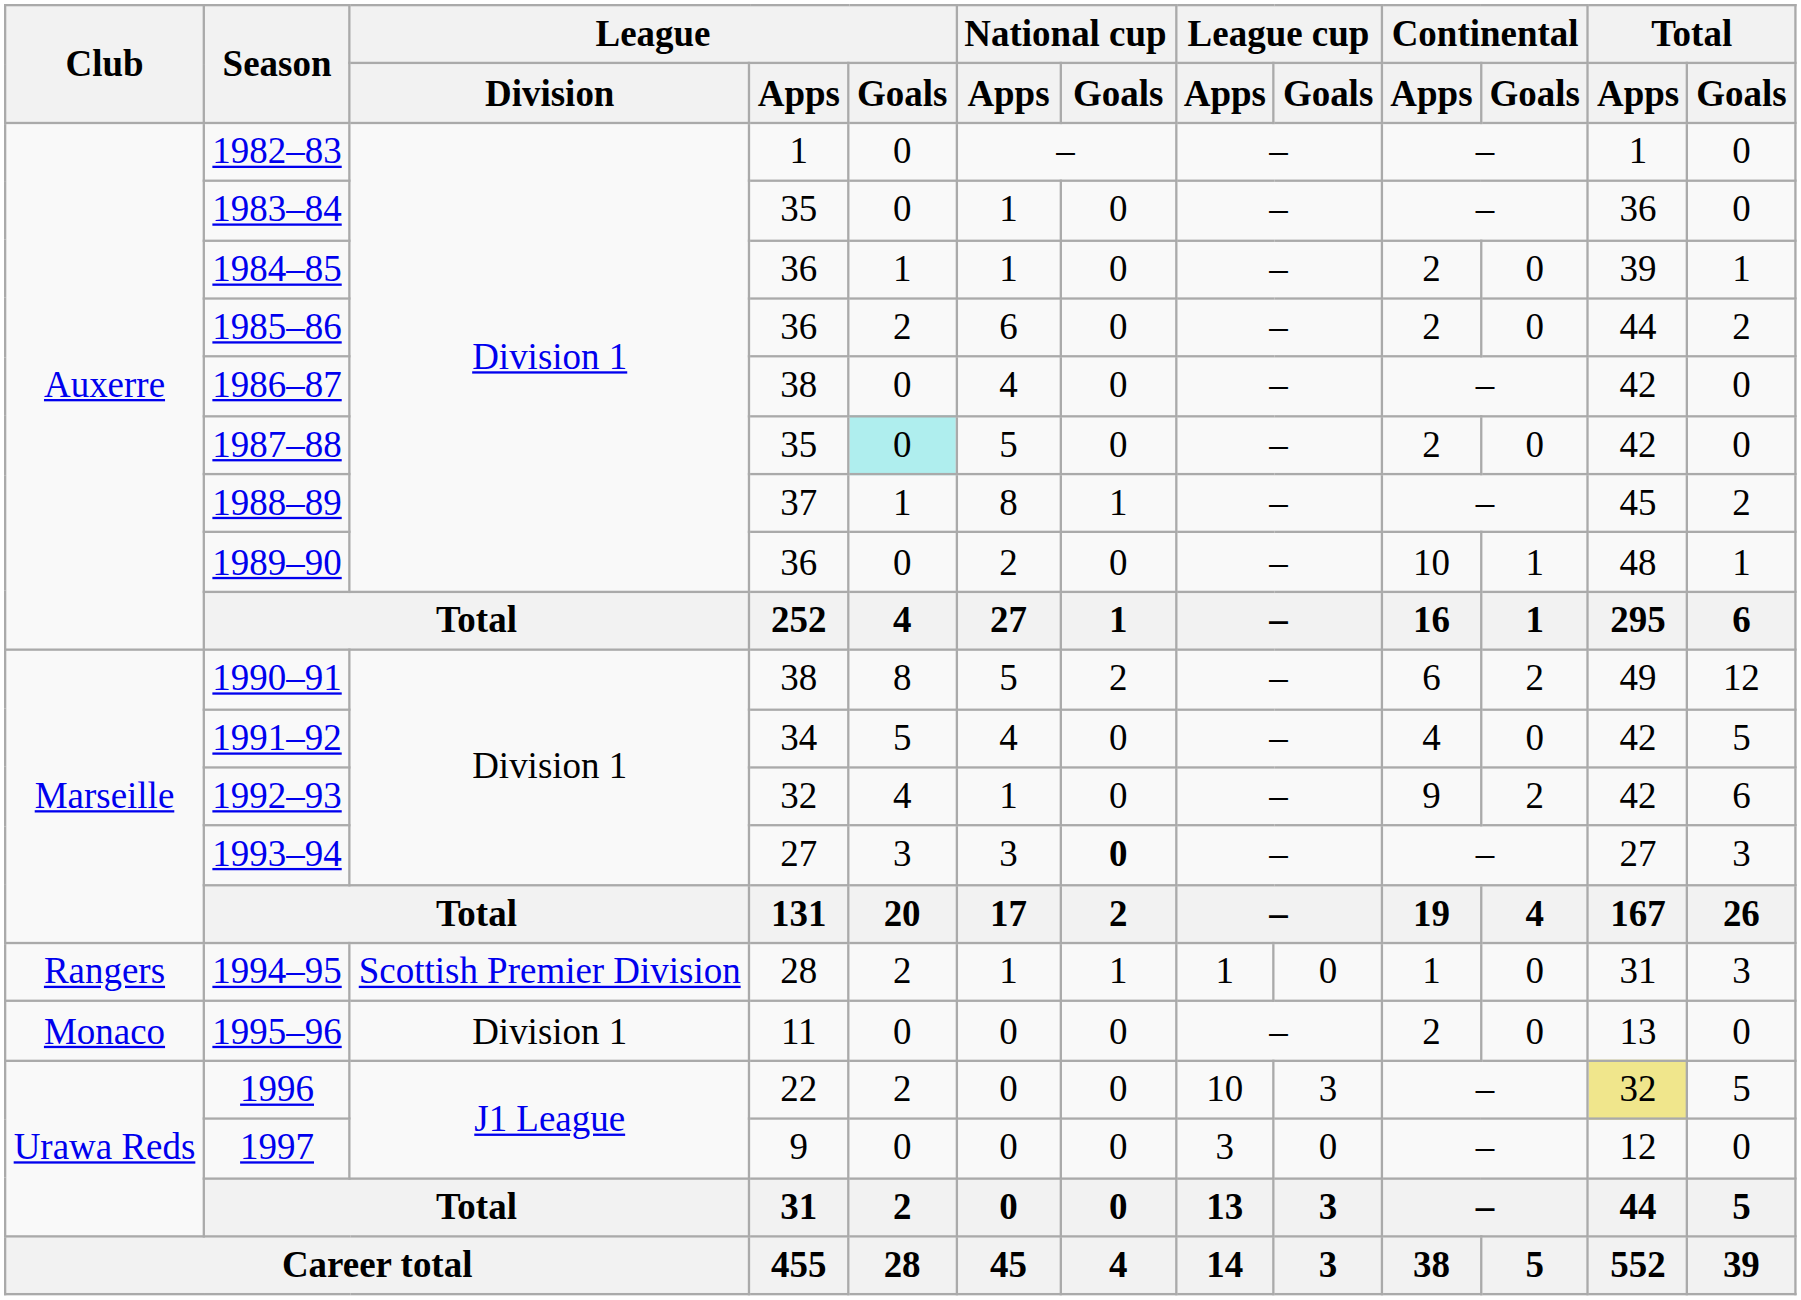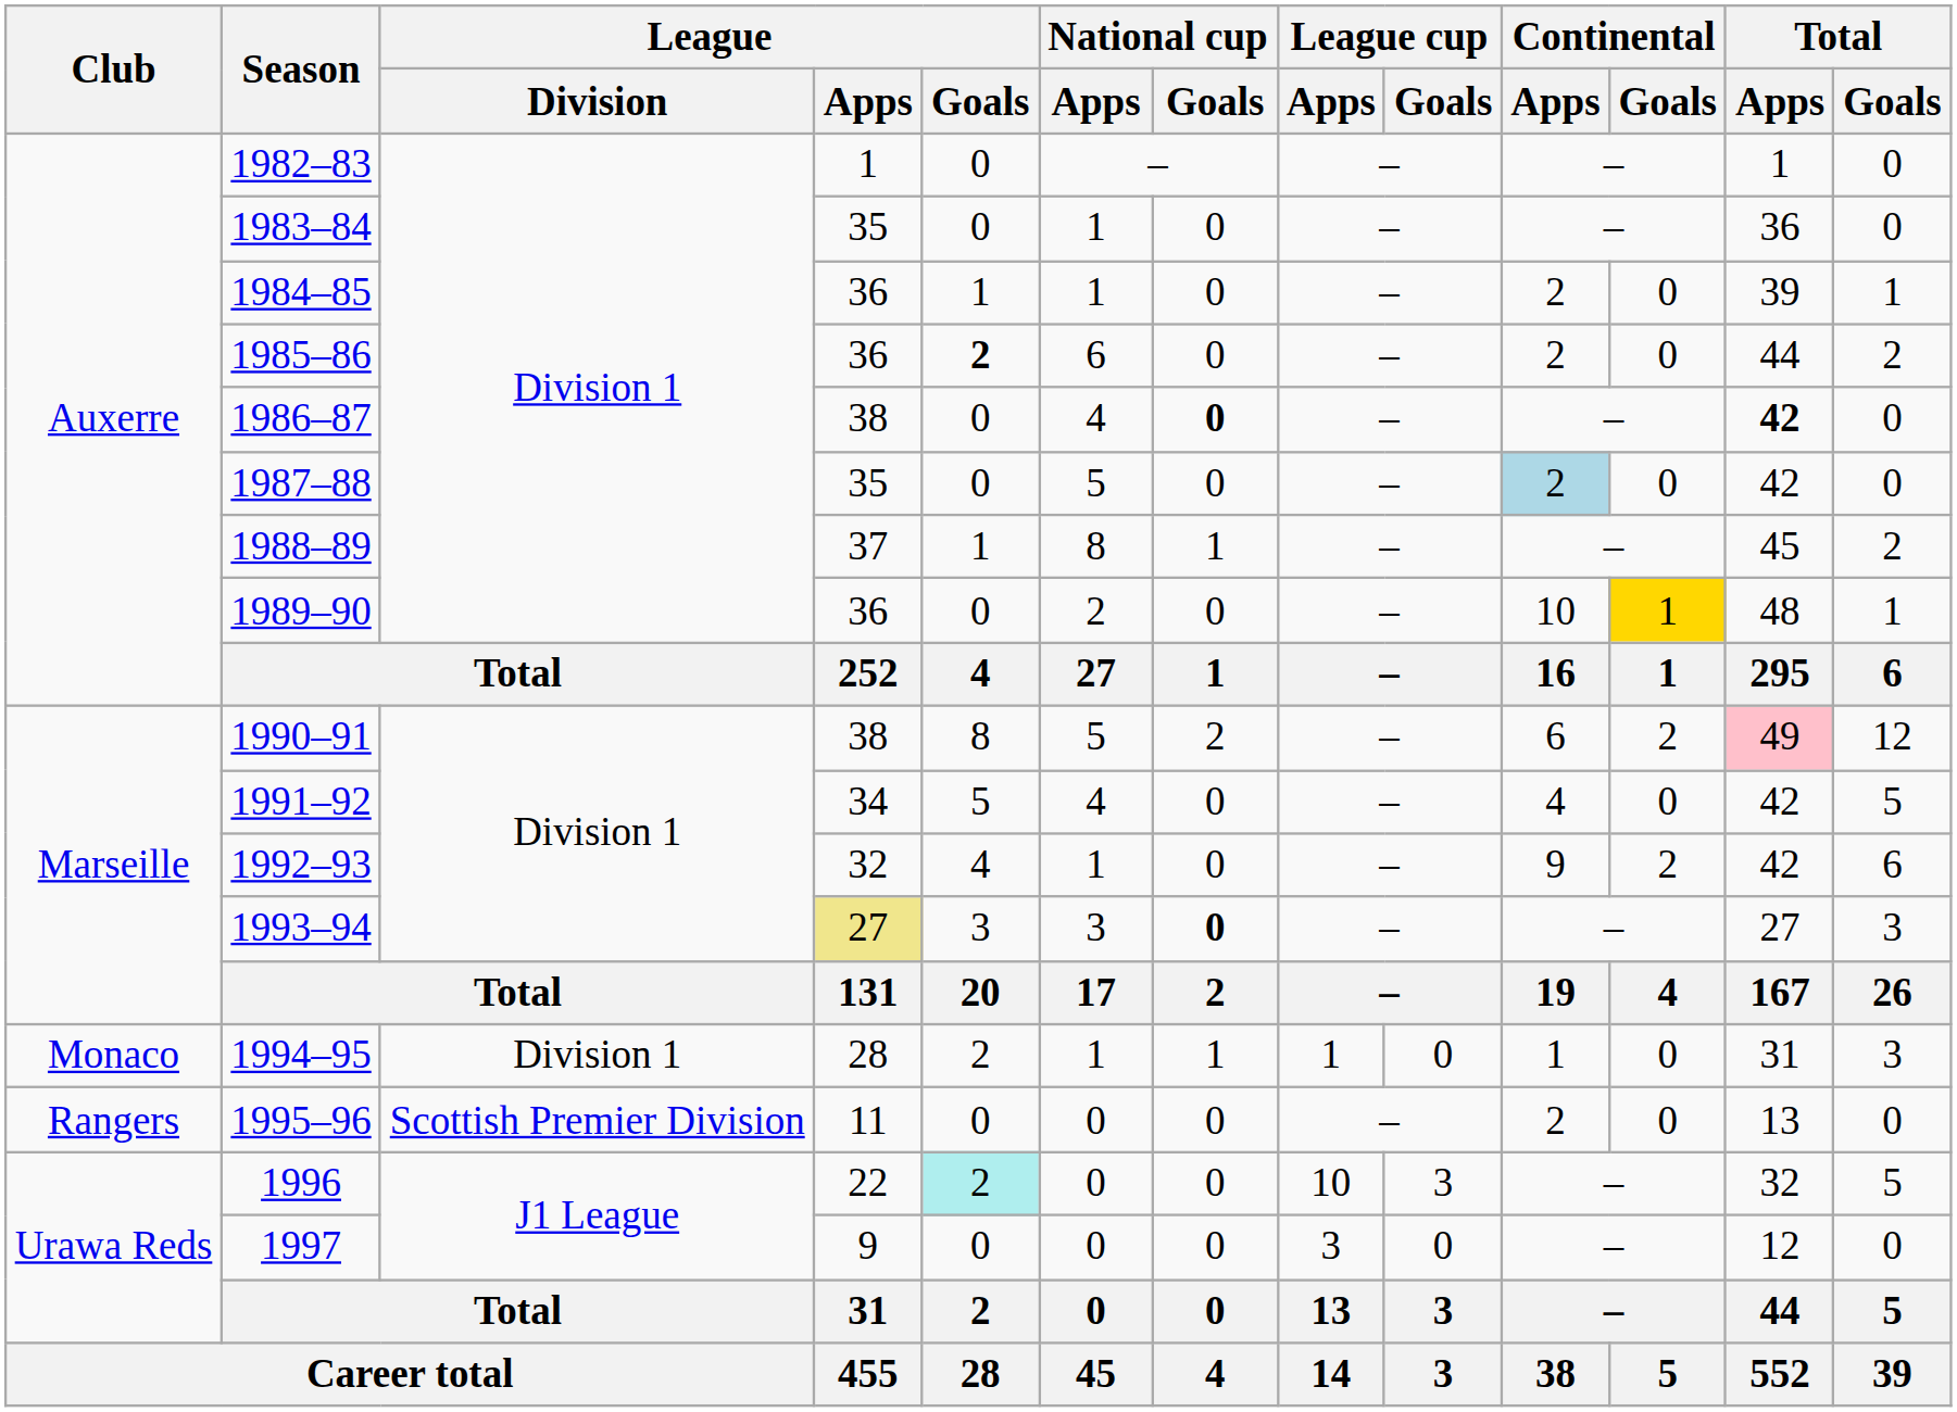1985–86 | League / Goals: normal -> bold
1986–87 | National cup / Goals: normal -> bold
1986–87 | Total / Apps: normal -> bold
1987–88 | League / Goals: paleturquoise background -> no background
1987–88 | Continental / Apps: no background -> lightblue background
1989–90 | Continental / Goals: no background -> gold background
1990–91 | Total / Apps: no background -> pink background
1993–94 | League / Apps: no background -> khaki background
1994–95 | Club: Rangers -> Monaco
1994–95 | League / Division: Scottish Premier Division -> Division 1
1995–96 | Club: Monaco -> Rangers
1995–96 | League / Division: Division 1 -> Scottish Premier Division
1996 | League / Goals: no background -> paleturquoise background
1996 | Total / Apps: khaki background -> no background
